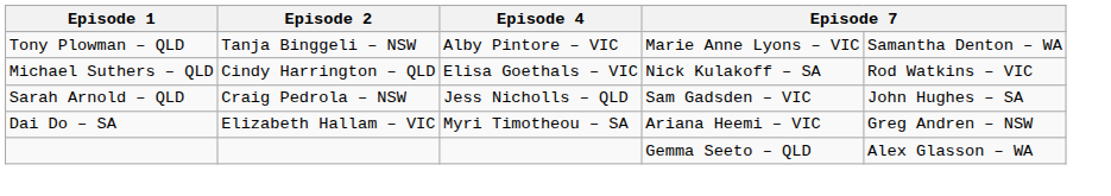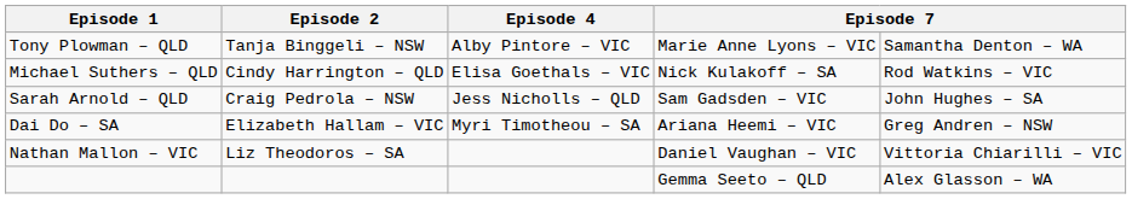+ row: Nathan Mallon – VIC | Liz Theodoros – SA | Daniel Vaughan – VIC | Vittoria Chiarilli – VIC
